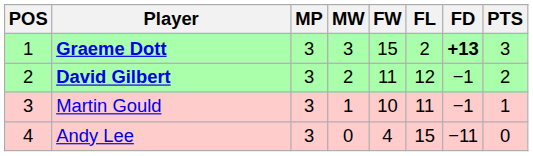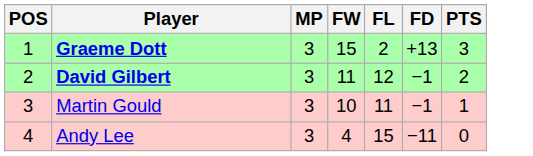- column: MW | 3 | 2 | 1 | 0
Graeme Dott | FD: bold -> normal
